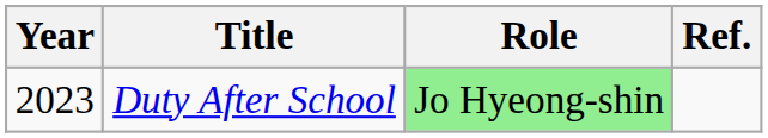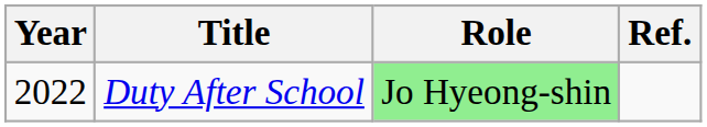Duty After School | Year: 2023 -> 2022
